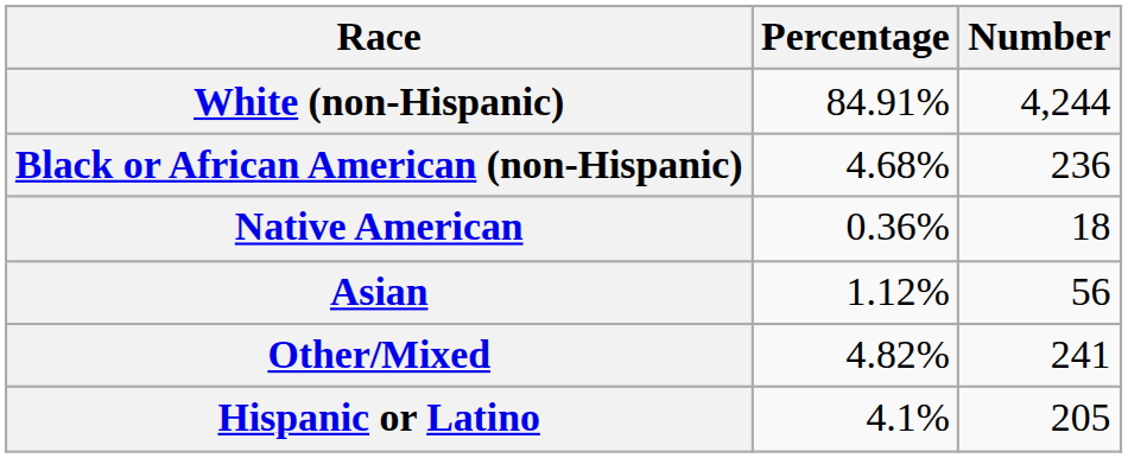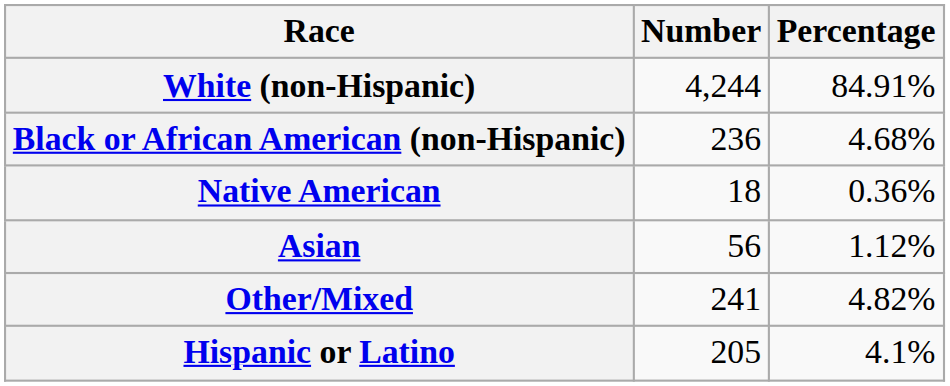columns swapped: Number <-> Percentage
